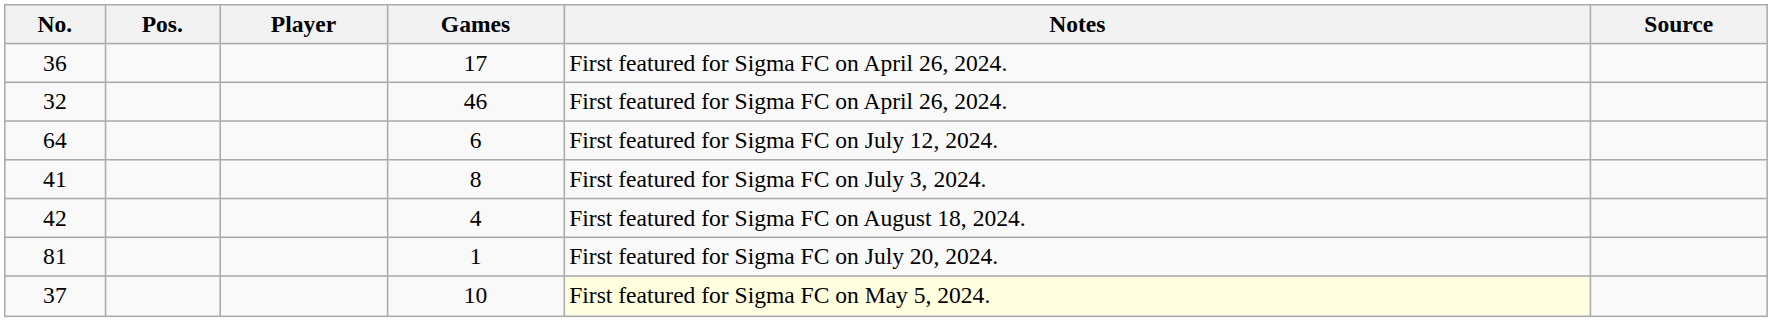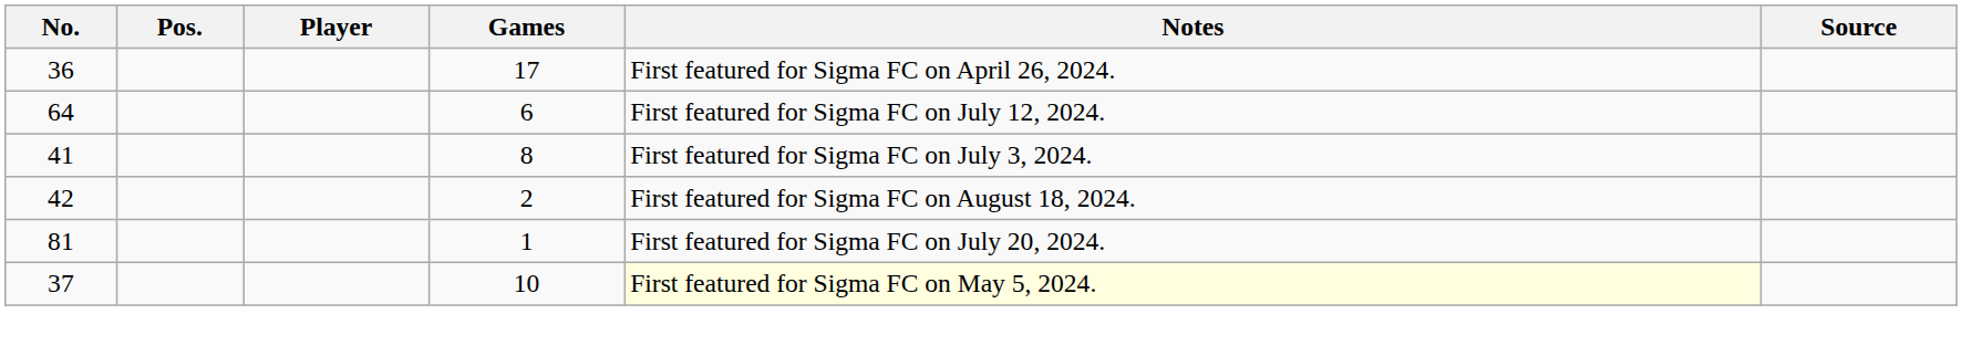- row: 32 | 46 | First featured for Sigma FC on April 26, 2024.
42 | Games: 4 -> 2
